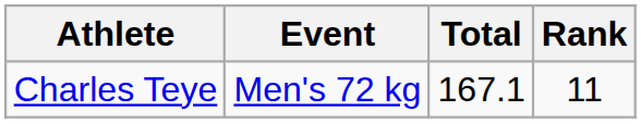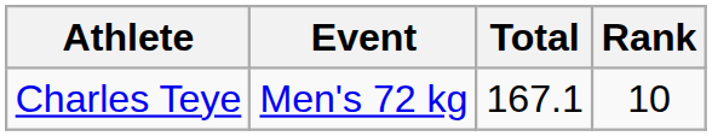Charles Teye | Rank: 11 -> 10
